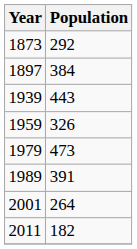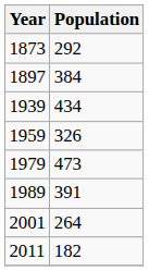1939 | Population: 443 -> 434
